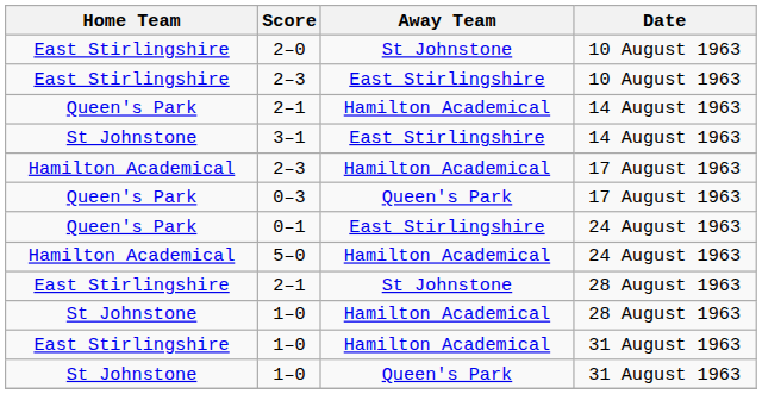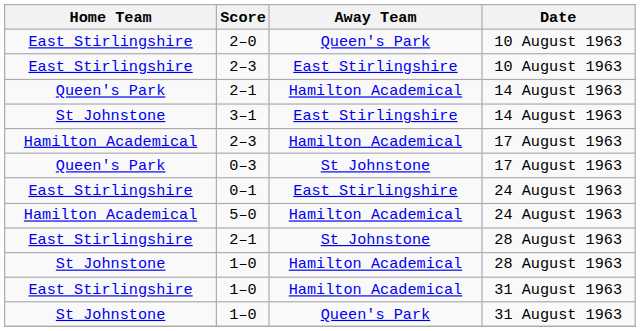2–0 | Away Team: St Johnstone -> Queen's Park
0–3 | Away Team: Queen's Park -> St Johnstone
0–1 | Home Team: Queen's Park -> East Stirlingshire
